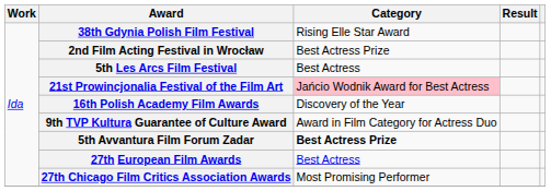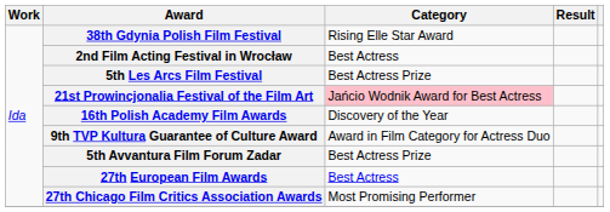2nd Film Acting Festival in Wrocław | Category: Best Actress Prize -> Best Actress
5th Les Arcs Film Festival | Category: Best Actress -> Best Actress Prize
5th Avvantura Film Forum Zadar | Category: bold -> normal
